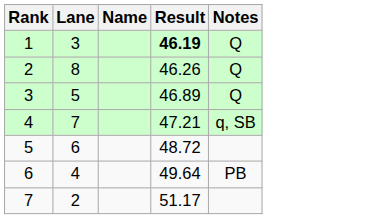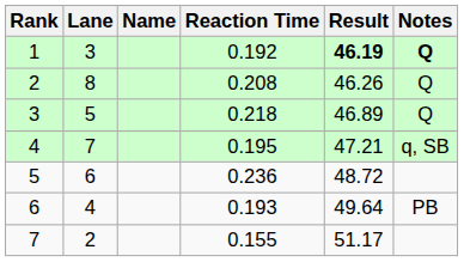+ column: Reaction Time | 0.192 | 0.208 | 0.218 | 0.195 | 0.236 | 0.193 | 0.155
1 | Notes: normal -> bold
